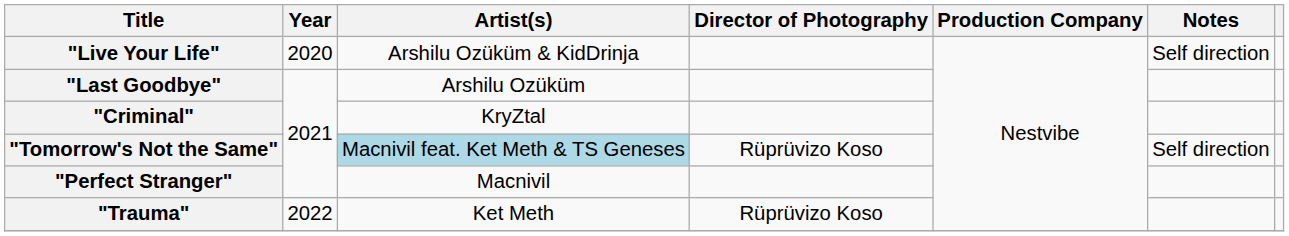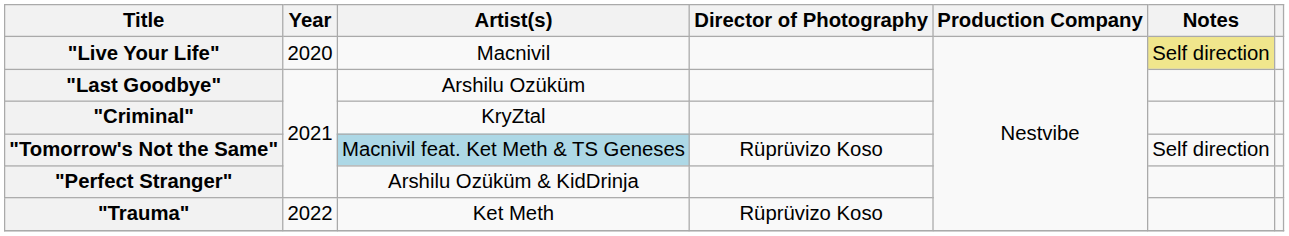"Live Your Life" | Artist(s): Arshilu Ozüküm & KidDrinja -> Macnivil
"Live Your Life" | Notes: no background -> khaki background
"Perfect Stranger" | Artist(s): Macnivil -> Arshilu Ozüküm & KidDrinja
